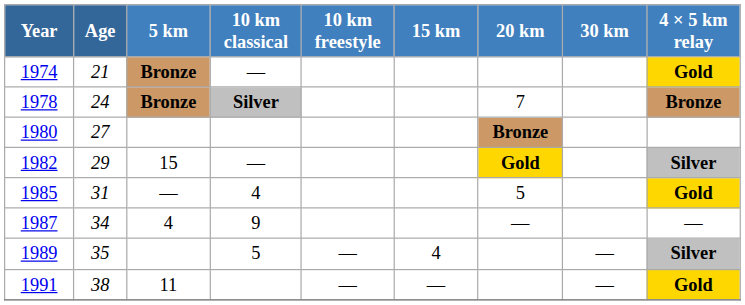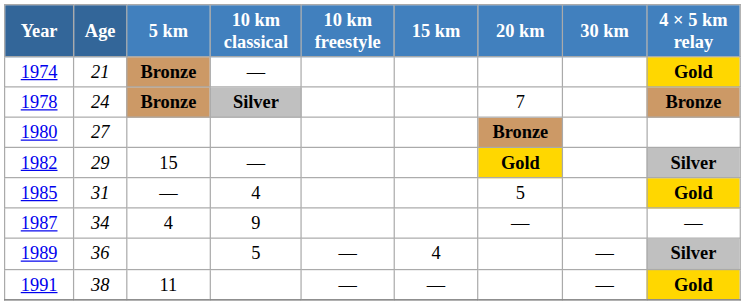1989 | Age: 35 -> 36
